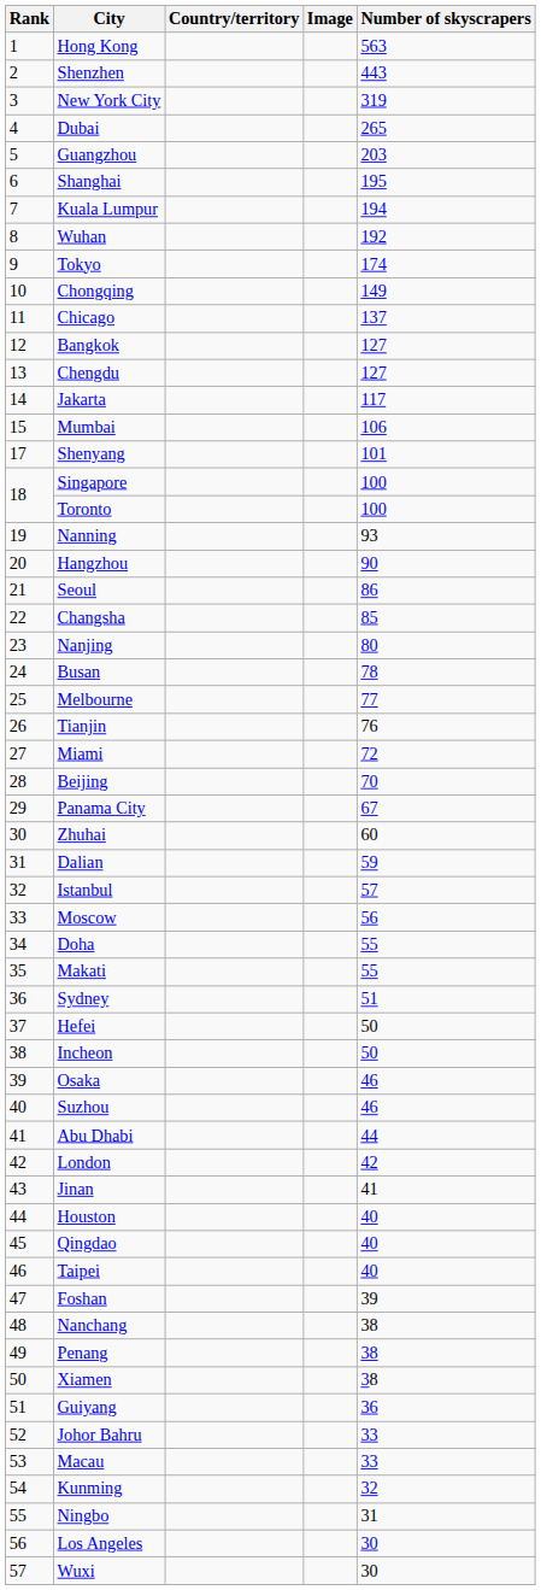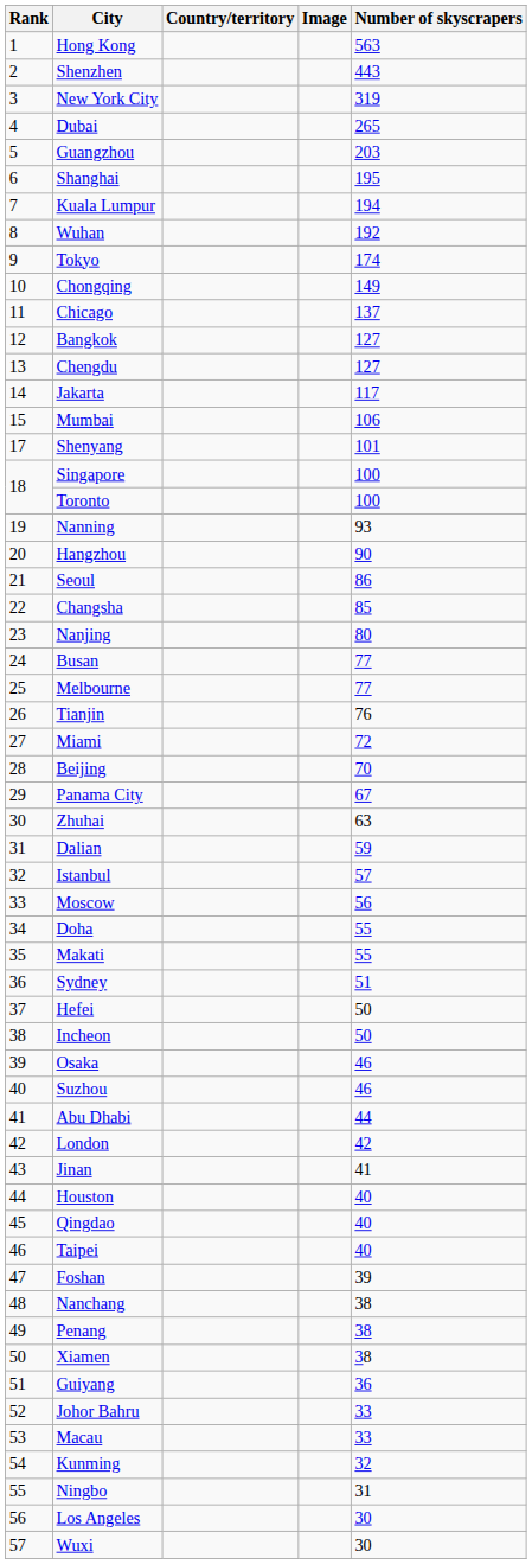Busan | Number of skyscrapers: 78 -> 77
Zhuhai | Number of skyscrapers: 60 -> 63
